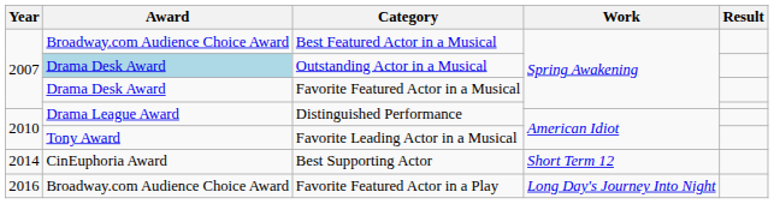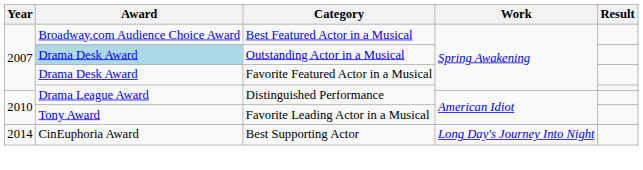Best Supporting Actor | Work: Short Term 12 -> Long Day's Journey Into Night
- row: 2016 | Broadway.com Audience Choice Award | Favorite Featured Actor in a Play | Long Day's Journey Into Night
